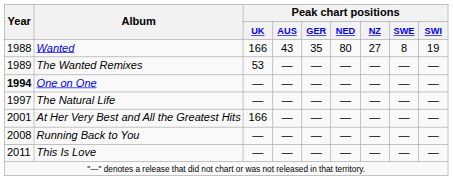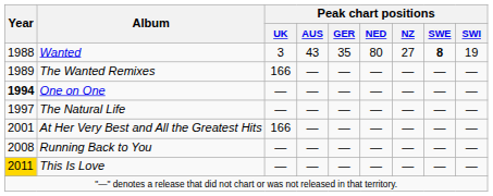Wanted | Peak chart positions / UK: 166 -> 3
Wanted | Peak chart positions / SWE: normal -> bold
The Wanted Remixes | Peak chart positions / UK: 53 -> 166
This Is Love | Year: no background -> gold background
